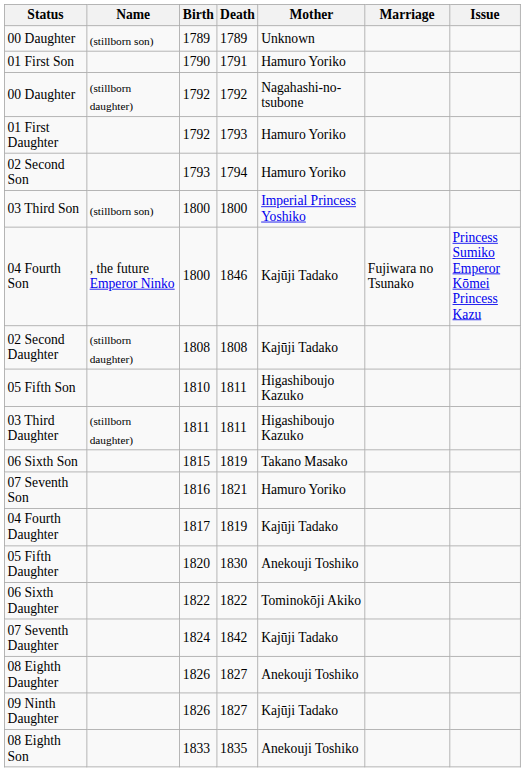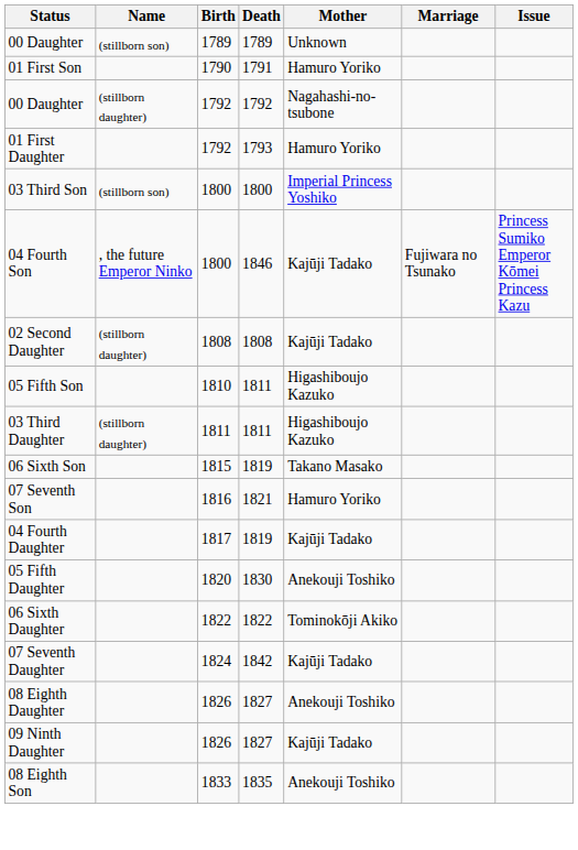- row: 02 Second Son | 1793 | 1794 | Hamuro Yoriko
